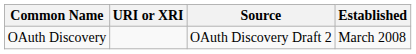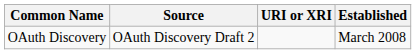columns swapped: URI or XRI <-> Source
